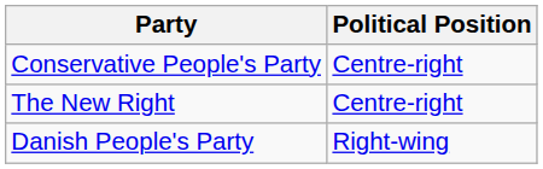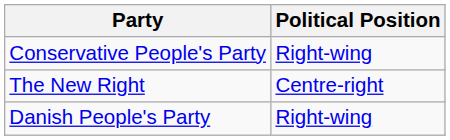Conservative People's Party | Political Position: Centre-right -> Right-wing
